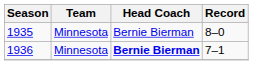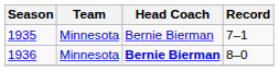1935 | Record: 8–0 -> 7–1
1936 | Record: 7–1 -> 8–0
